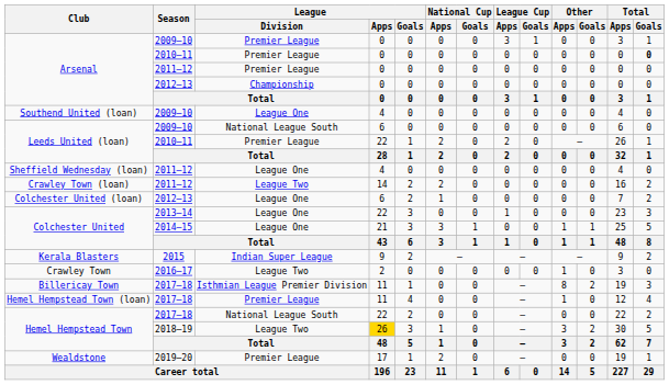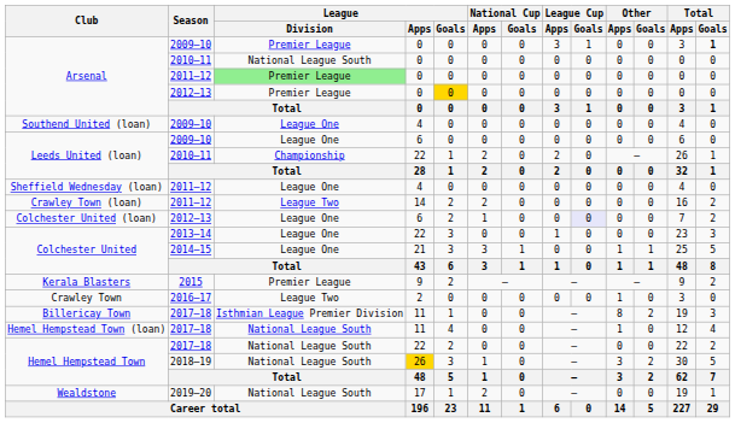Arsenal / 2009–10 | Total / Goals: normal -> bold
Arsenal / 2010–11 | League / Division: Premier League -> National League South
Arsenal / 2010–11 | Total / Goals: bold -> normal
Arsenal / 2011–12 | League / Division: no background -> lightgreen background
Arsenal / 2012–13 | League / Division: Championship -> Premier League
Arsenal / 2012–13 | League / Goals: no background -> gold background
Leeds United (loan) / 2009–10 | League / Division: National League South -> League One
Leeds United (loan) / 2010–11 | League / Division: Premier League -> Championship
Colchester United (loan) | League Cup / Goals: no background -> lavender background
Kerala Blasters | League / Division: Indian Super League -> Premier League
Hemel Hempstead Town (loan) | League / Division: Premier League -> National League South
Hemel Hempstead Town / 2018–19 | League / Division: League Two -> National League South
Wealdstone | League / Division: Premier League -> National League South
